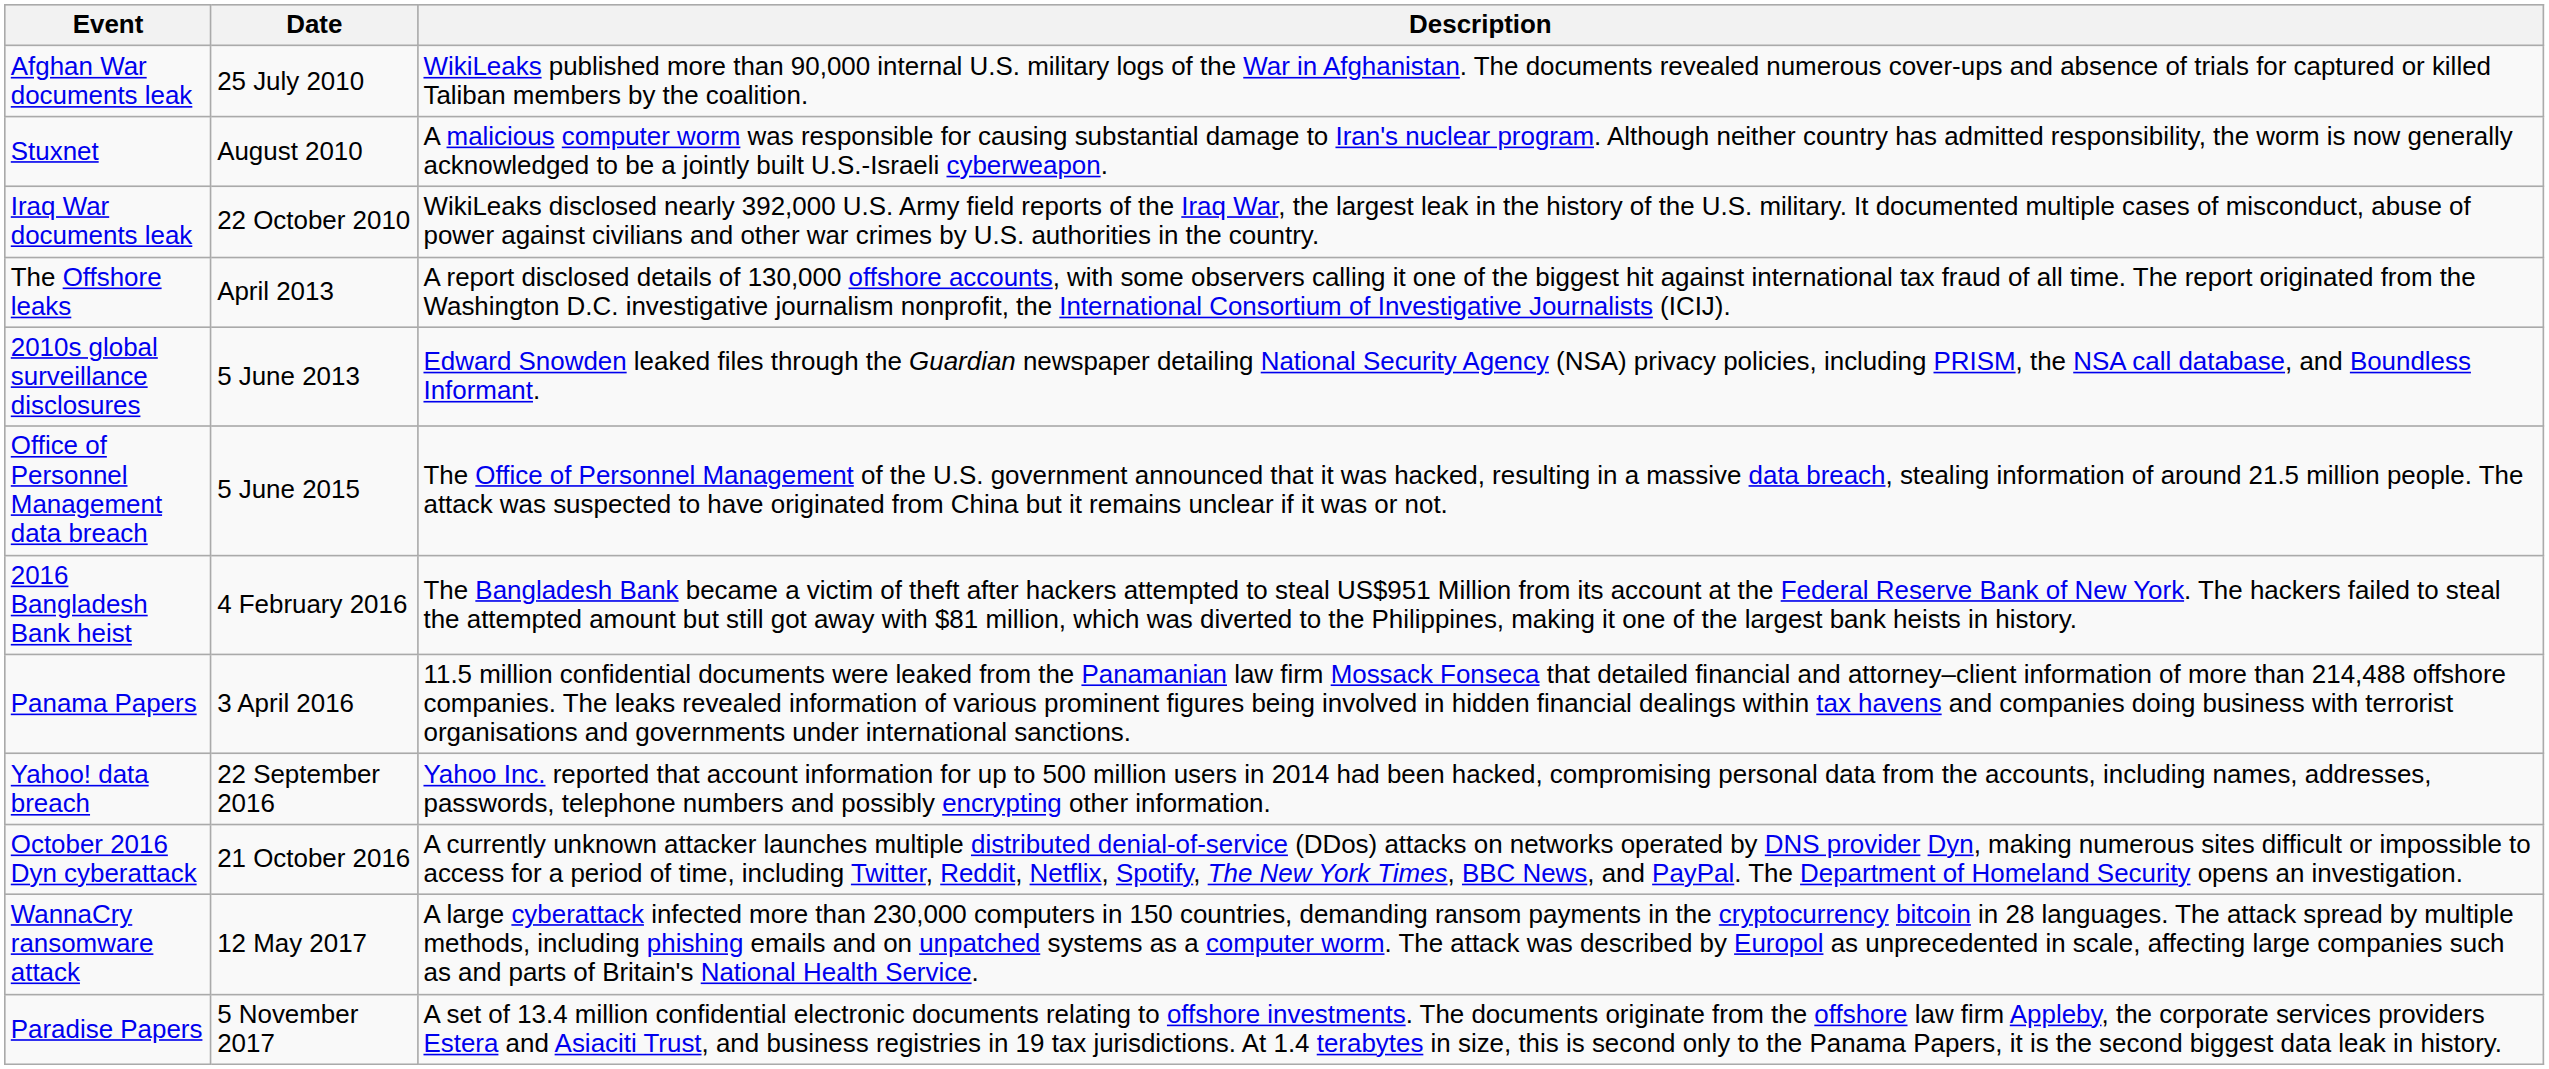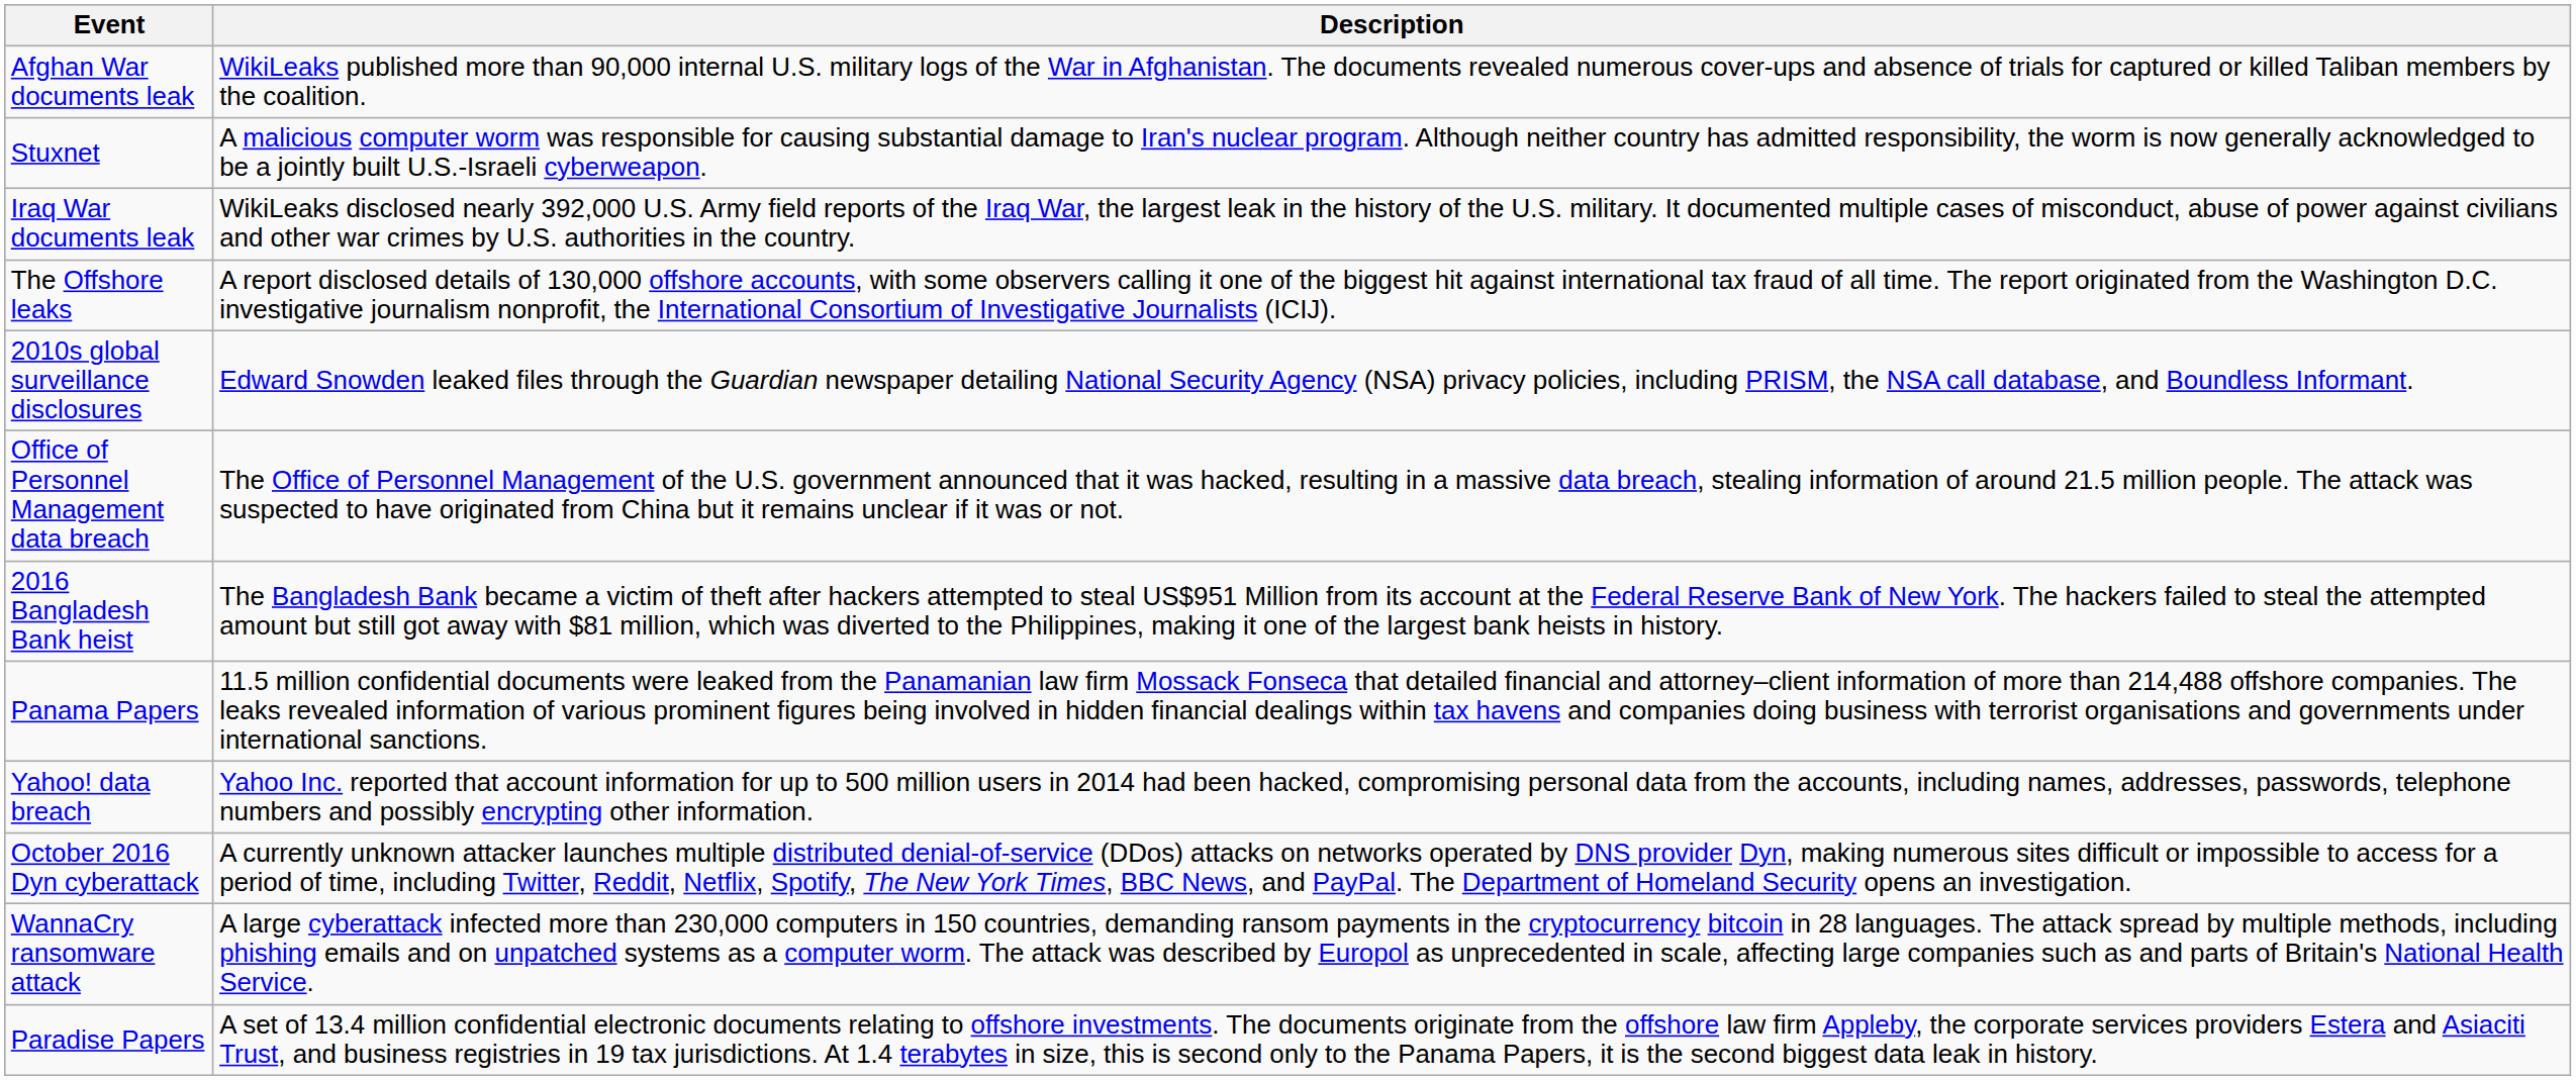- column: Date | 25 July 2010 | August 2010 | 22 October 2010 | April 2013 | 5 June 2013 | 5 June 2015 | 4 February 2016 | 3 April 2016 | 22 September 2016 | 21 October 2016 | 12 May 2017 | 5 November 2017
